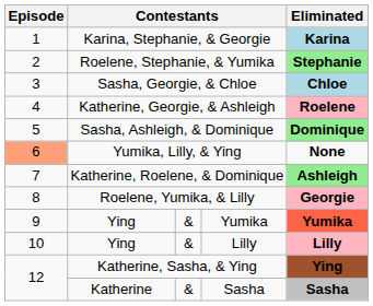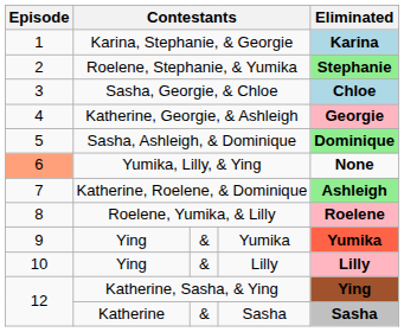Katherine, Georgie, & Ashleigh | Eliminated: Roelene -> Georgie
Roelene, Yumika, & Lilly | Eliminated: Georgie -> Roelene
